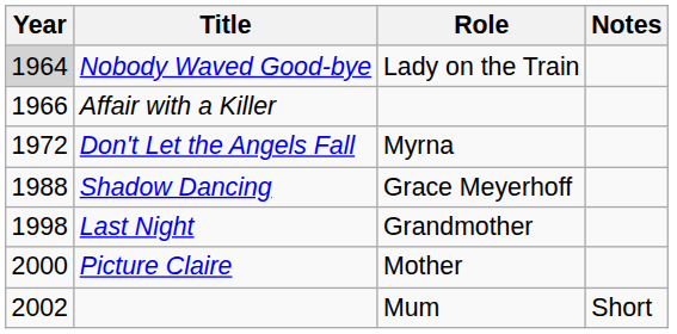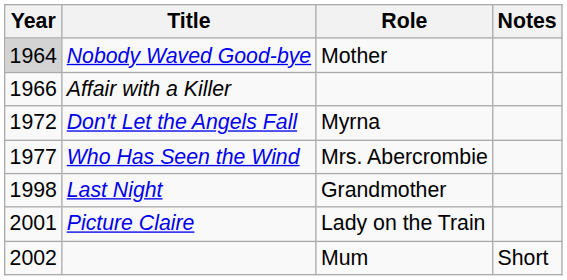Nobody Waved Good-bye | Role: Lady on the Train -> Mother
+ row: 1977 | Who Has Seen the Wind | Mrs. Abercrombie
- row: 1988 | Shadow Dancing | Grace Meyerhoff
Picture Claire | Year: 2000 -> 2001
Picture Claire | Role: Mother -> Lady on the Train
